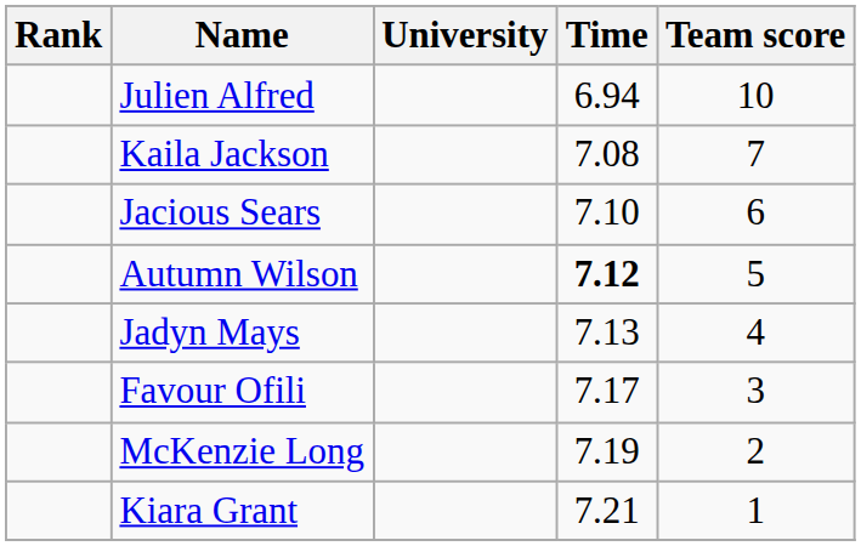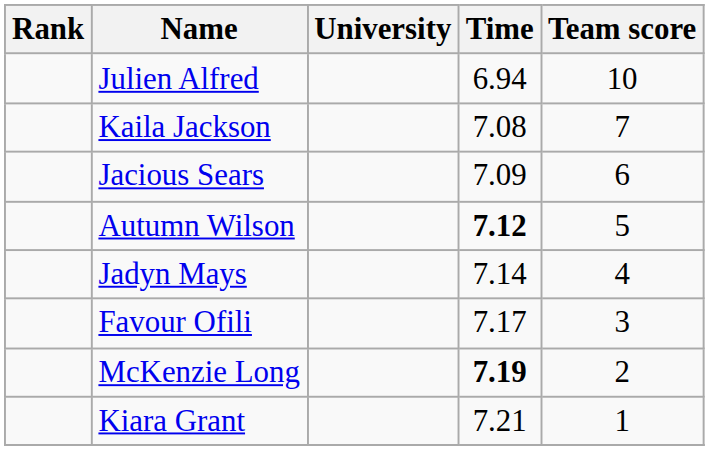Jacious Sears | Time: 7.10 -> 7.09
Jadyn Mays | Time: 7.13 -> 7.14
McKenzie Long | Time: normal -> bold
